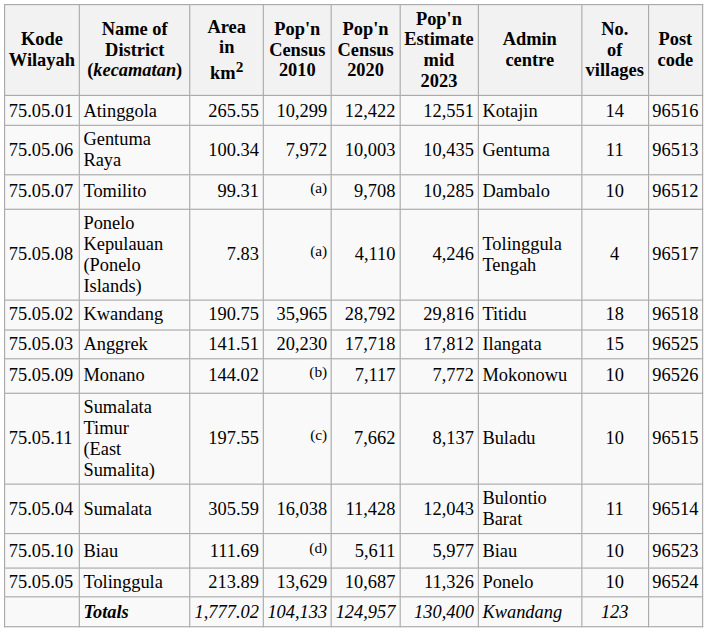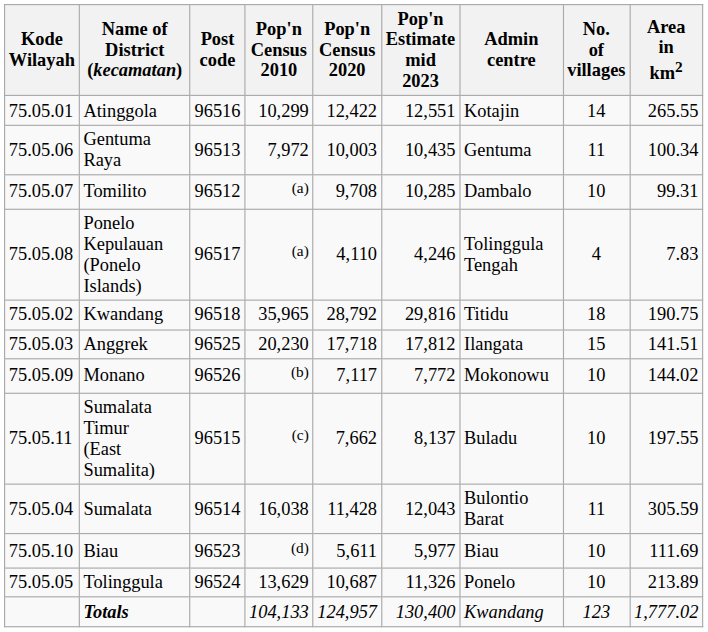columns swapped: Area in km2 <-> Post code
